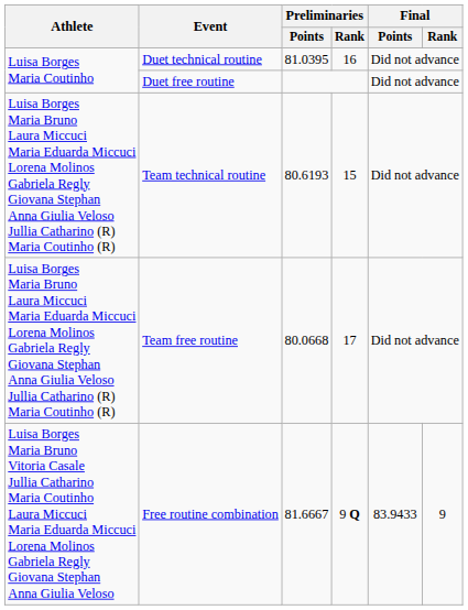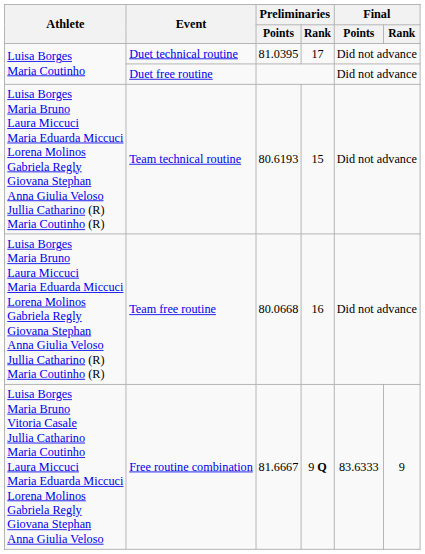Duet technical routine | Preliminaries / Rank: 16 -> 17
Team free routine | Preliminaries / Rank: 17 -> 16
Free routine combination | Final / Points: 83.9433 -> 83.6333
